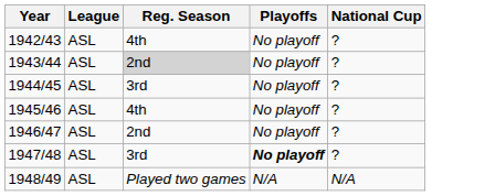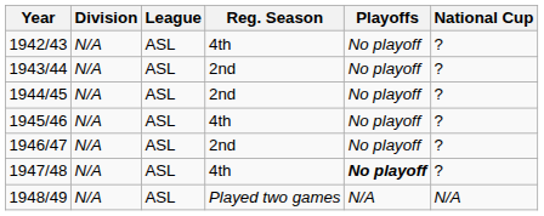+ column: Division | N/A | N/A | N/A | N/A | N/A | N/A | N/A
1943/44 | Reg. Season: lightgrey background -> no background
1944/45 | Reg. Season: 3rd -> 2nd
1947/48 | Reg. Season: 3rd -> 4th
